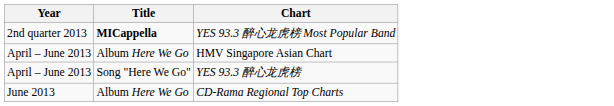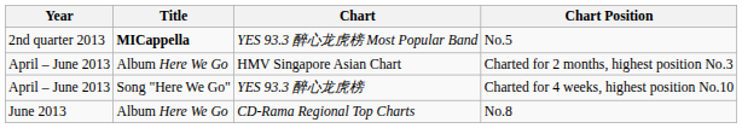+ column: Chart Position | No.5 | Charted for 2 months, highest position No.3 | Charted for 4 weeks, highest position No.10 | No.8
